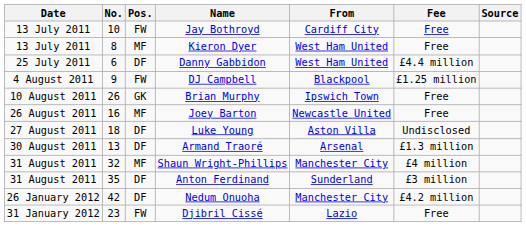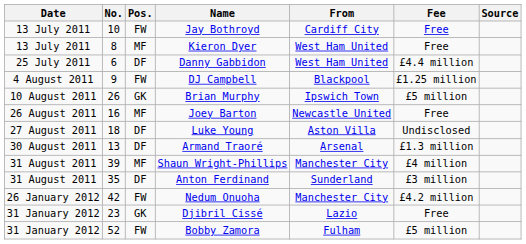Brian Murphy | Fee: Free -> £5 million
Shaun Wright-Phillips | No.: 32 -> 39
Nedum Onuoha | Pos.: DF -> FW
Djibril Cissé | Pos.: FW -> GK
+ row: 31 January 2012 | 52 | FW | Bobby Zamora | Fulham | £5 million
